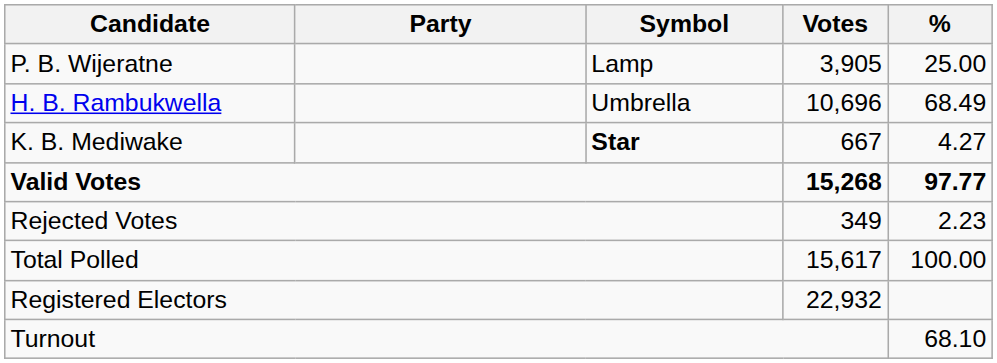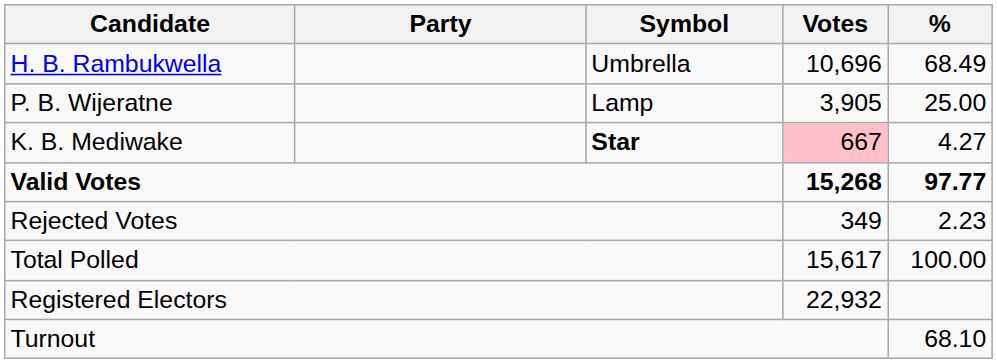rows swapped: H. B. Rambukwella <-> P. B. Wijeratne
K. B. Mediwake | Votes: no background -> pink background
